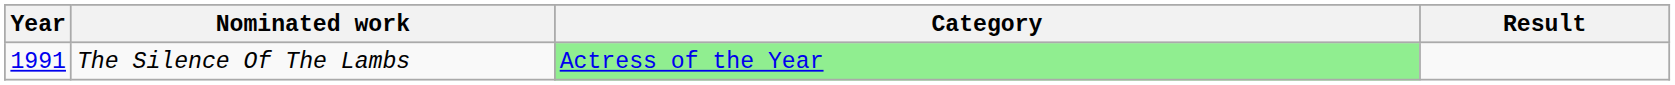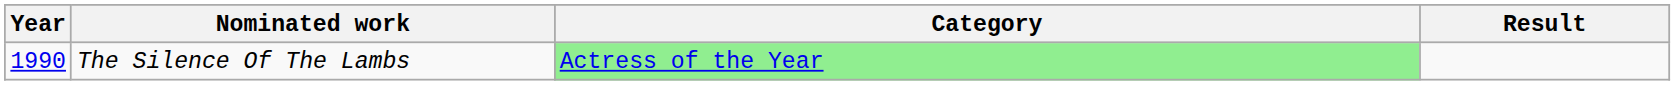The Silence Of The Lambs | Year: 1991 -> 1990
